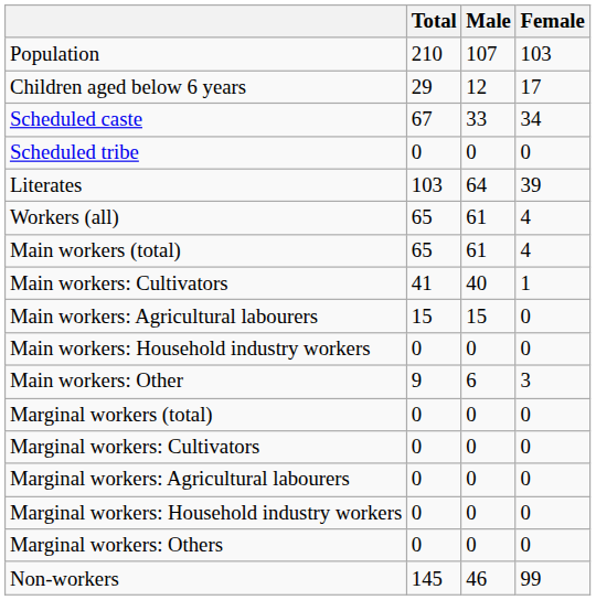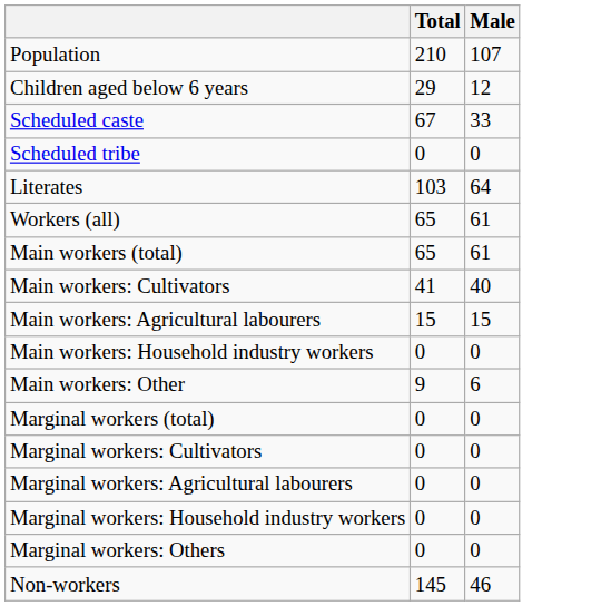- column: Female | 103 | 17 | 34 | 0 | 39 | 4 | 4 | 1 | 0 | 0 | 3 | 0 | 0 | 0 | 0 | 0 | 99
